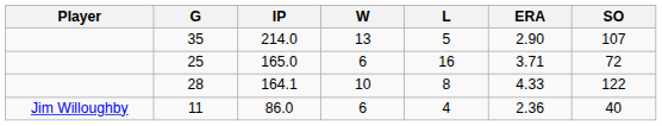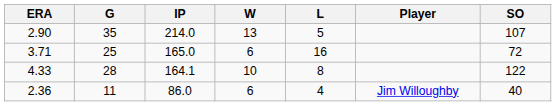columns swapped: Player <-> ERA
